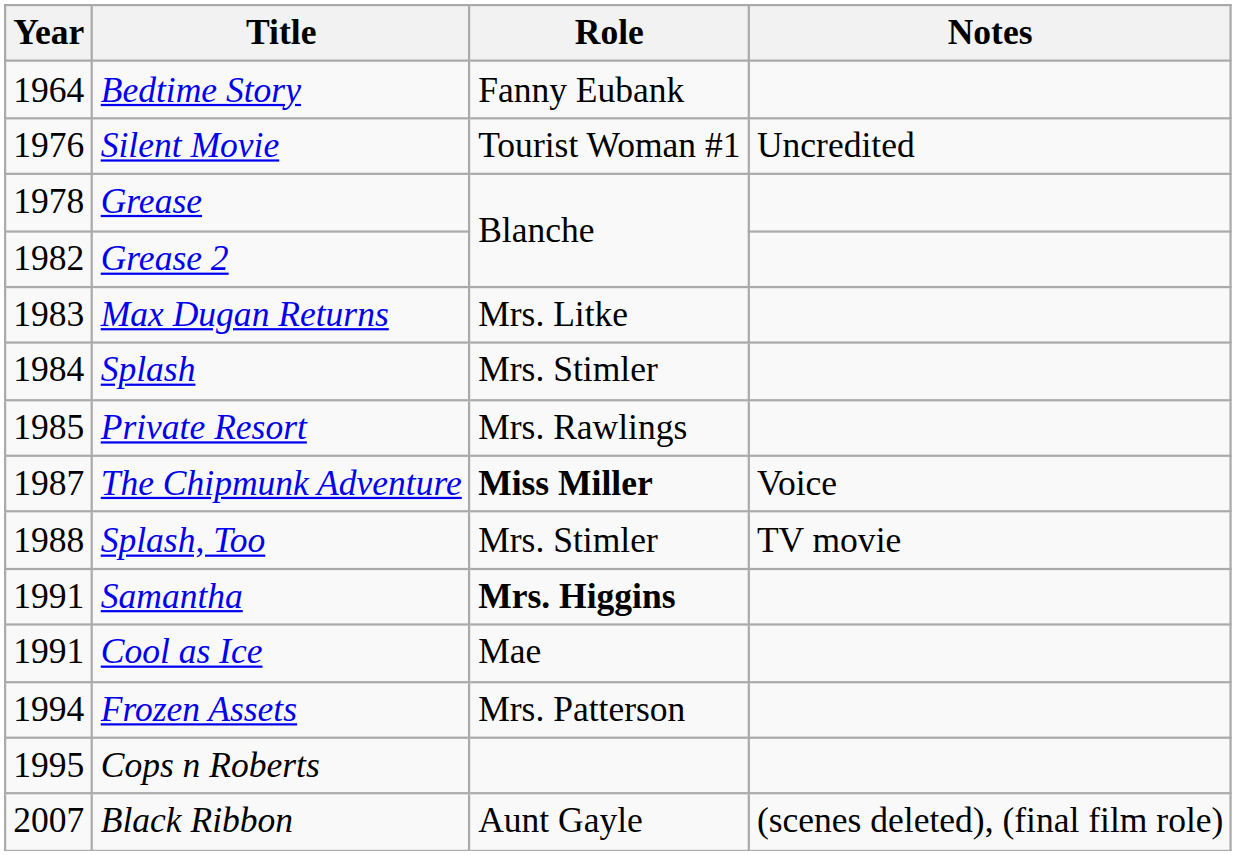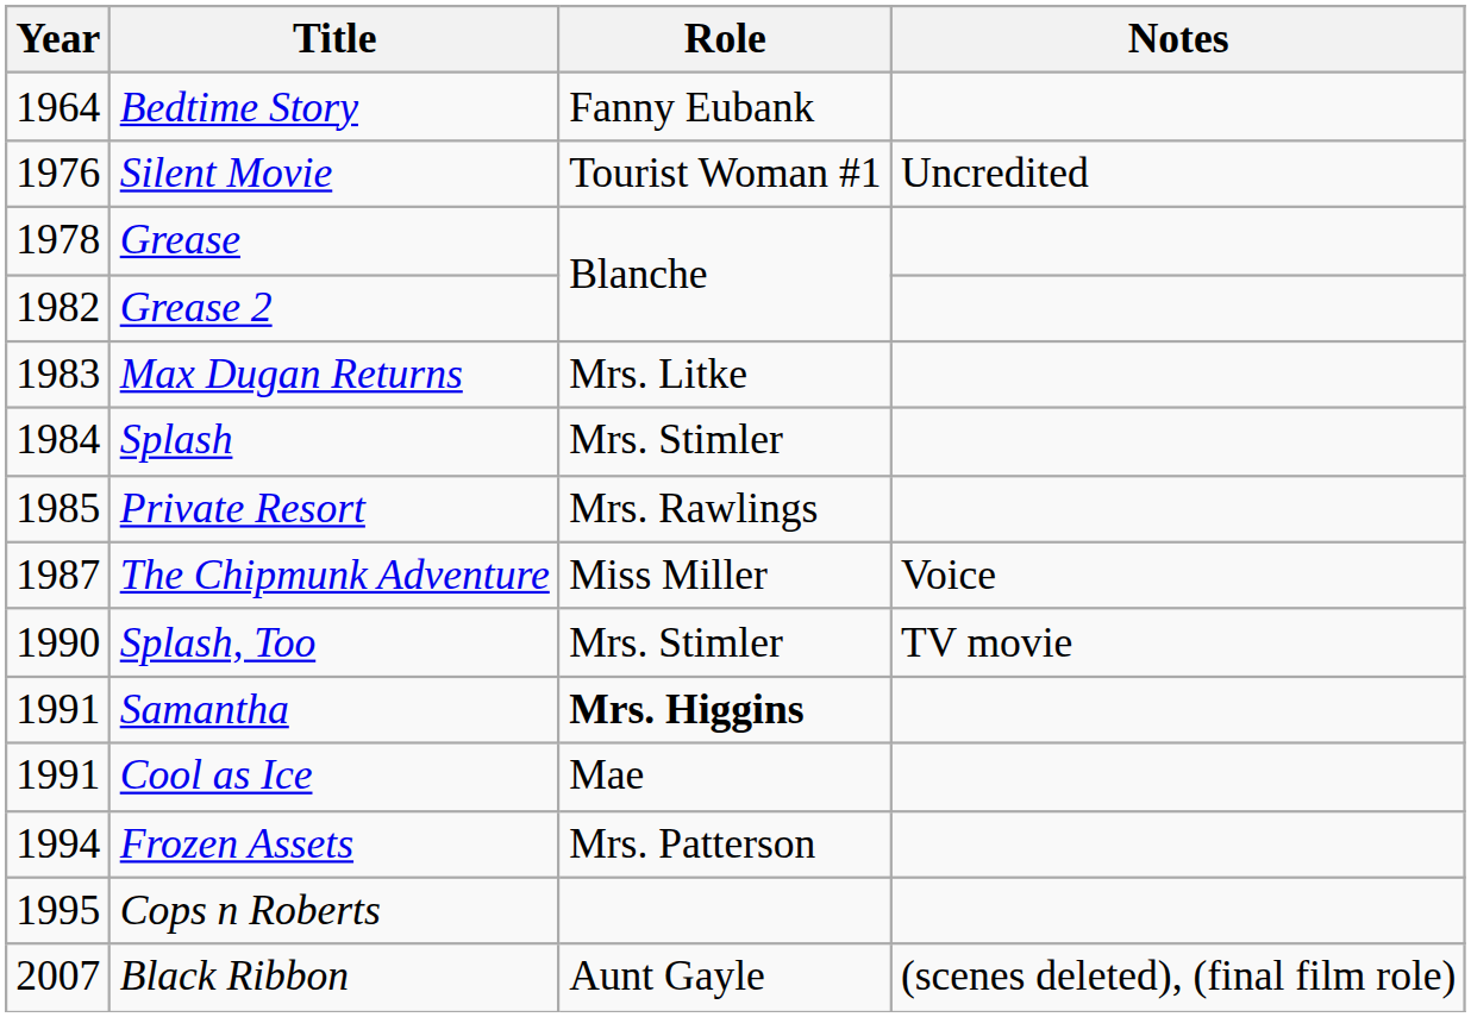The Chipmunk Adventure | Role: bold -> normal
Splash, Too | Year: 1988 -> 1990
